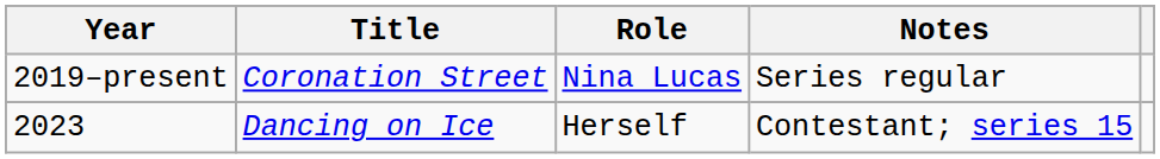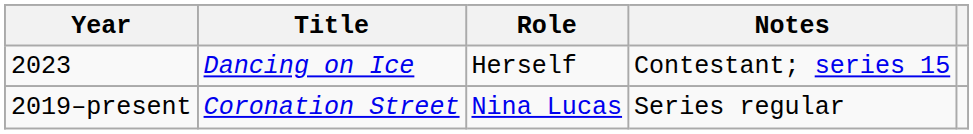rows swapped: 2019–present <-> 2023
